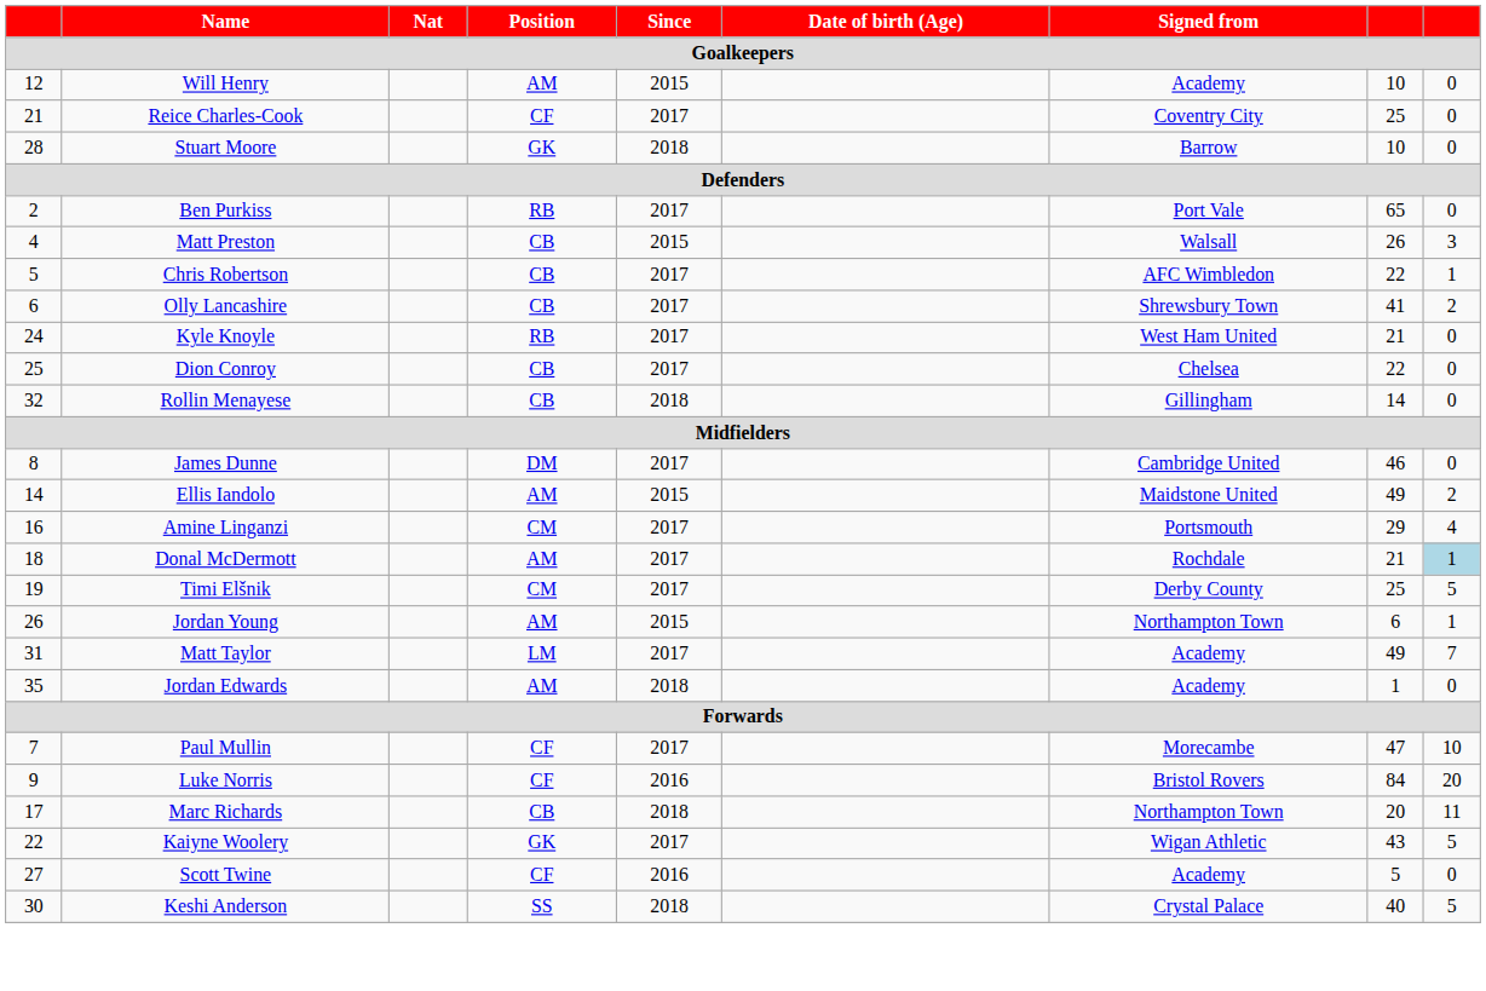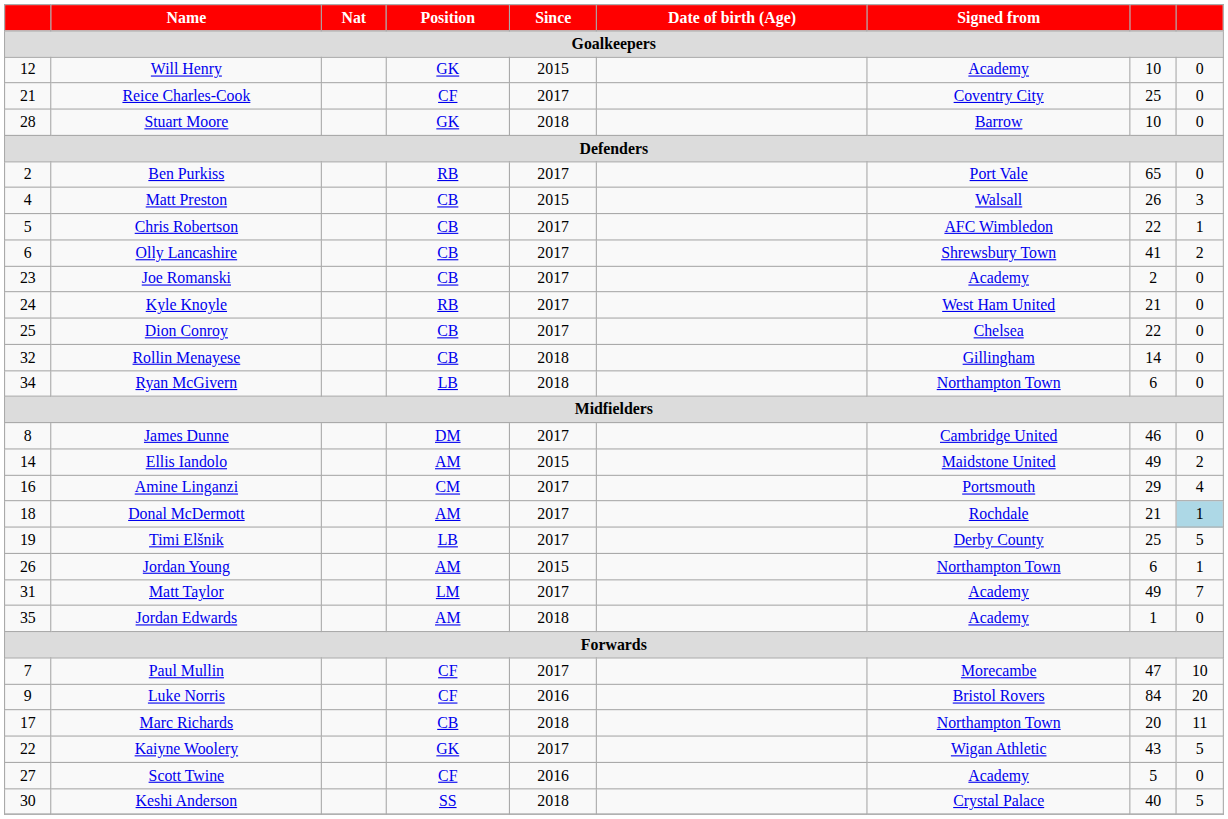Will Henry | Position: AM -> GK
+ row: 23 | Joe Romanski | CB | 2017 | Academy | 2 | 0
+ row: 34 | Ryan McGivern | LB | 2018 | Northampton Town | 6 | 0
Timi Elšnik | Position: CM -> LB
